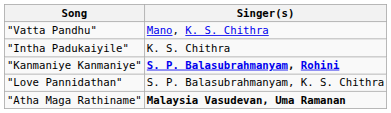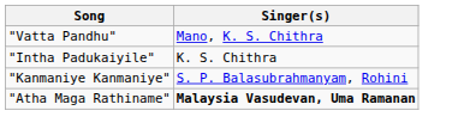"Kanmaniye Kanmaniye" | Singer(s): bold -> normal
- row: "Love Pannidathan" | S. P. Balasubrahmanyam, K. S. Chithra
